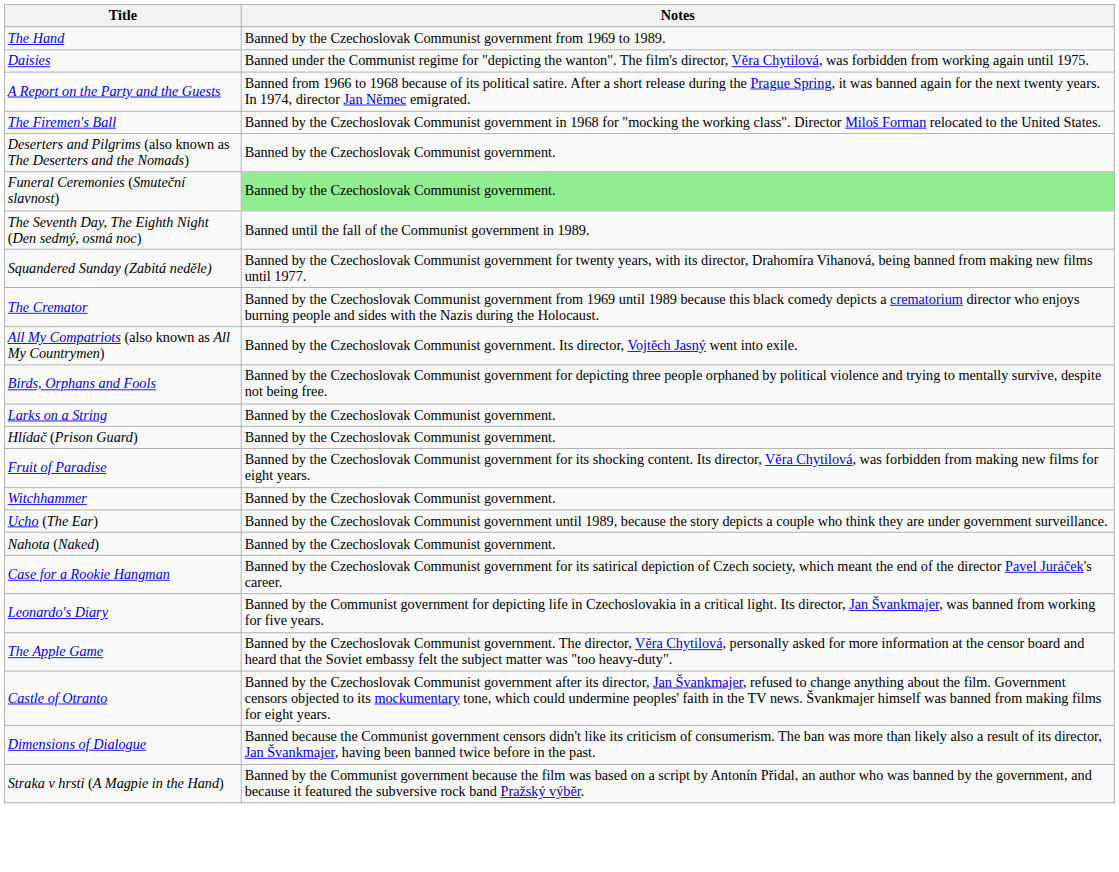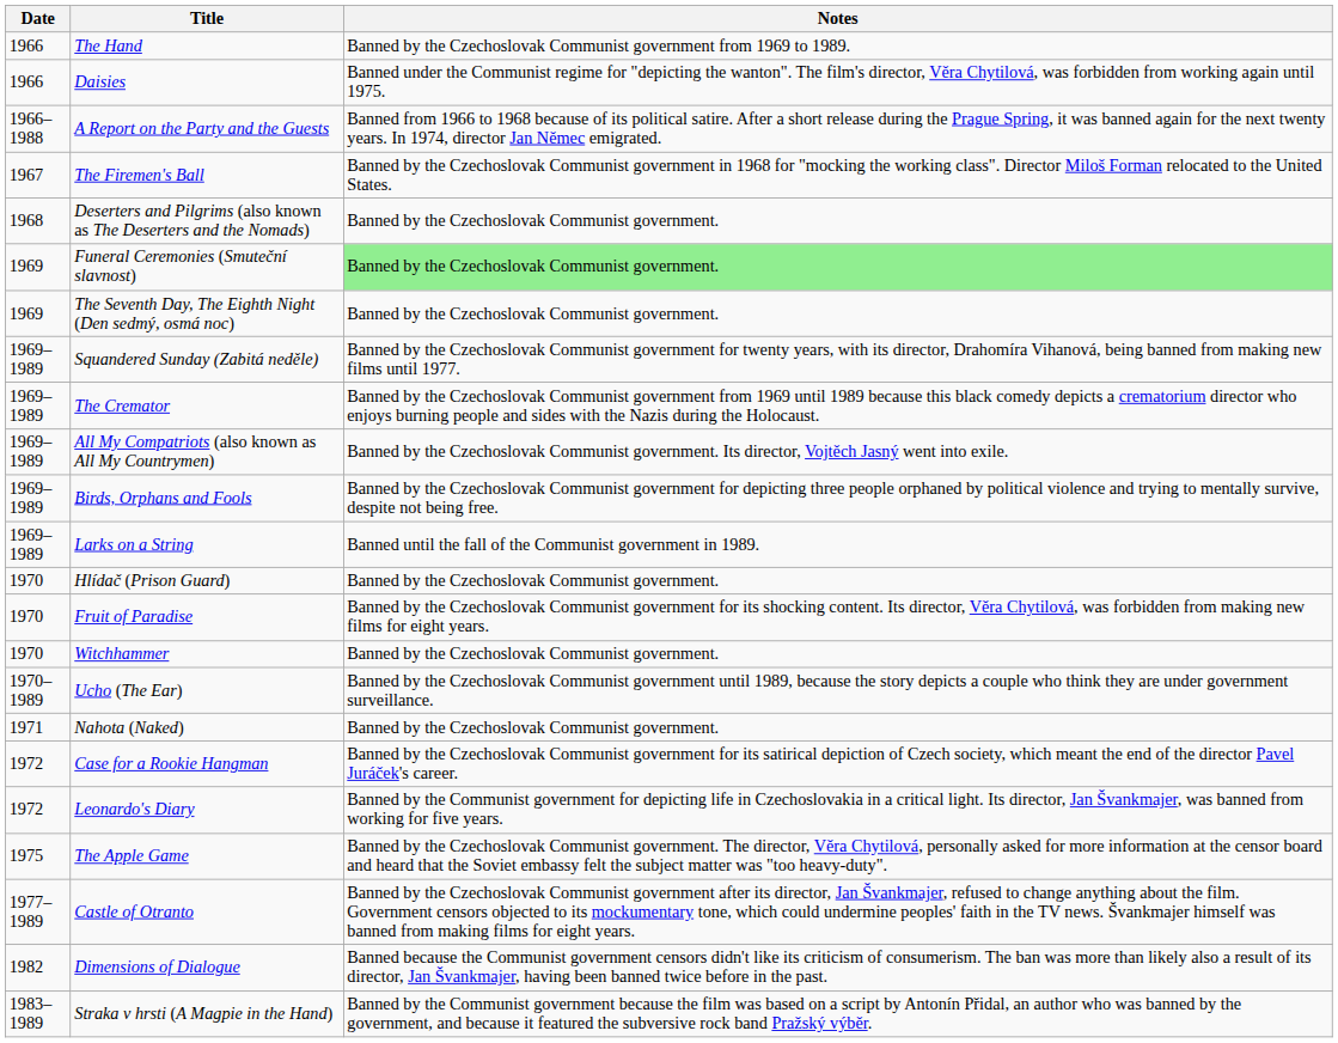+ column: Date | 1966 | 1966 | 1966–1988 | 1967 | 1968 | 1969 | 1969 | 1969–1989 | 1969–1989 | 1969–1989 | 1969–1989 | 1969–1989 | 1970 | 1970 | 1970 | 1970–1989 | 1971 | 1972 | 1972 | 1975 | 1977–1989 | 1982 | 1983–1989
The Seventh Day, The Eighth Night (Den sedmý, osmá noc) | Notes: Banned until the fall of the Communist government in 1989. -> Banned by the Czechoslovak Communist government.
Larks on a String | Notes: Banned by the Czechoslovak Communist government. -> Banned until the fall of the Communist government in 1989.
